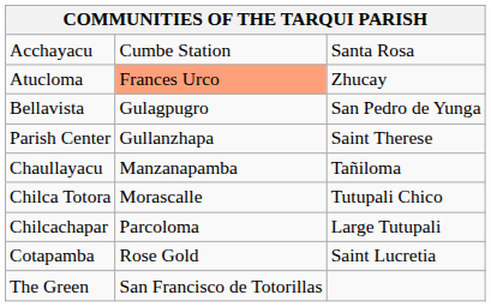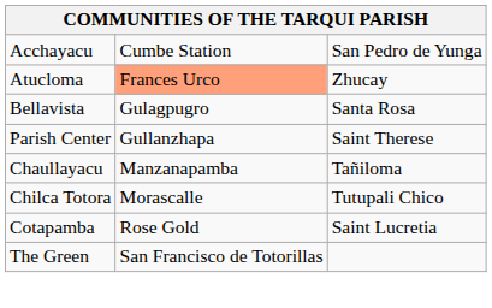Acchayacu | column 3: Santa Rosa -> San Pedro de Yunga
Bellavista | column 3: San Pedro de Yunga -> Santa Rosa
- row: Chilcachapar | Parcoloma | Large Tutupali
